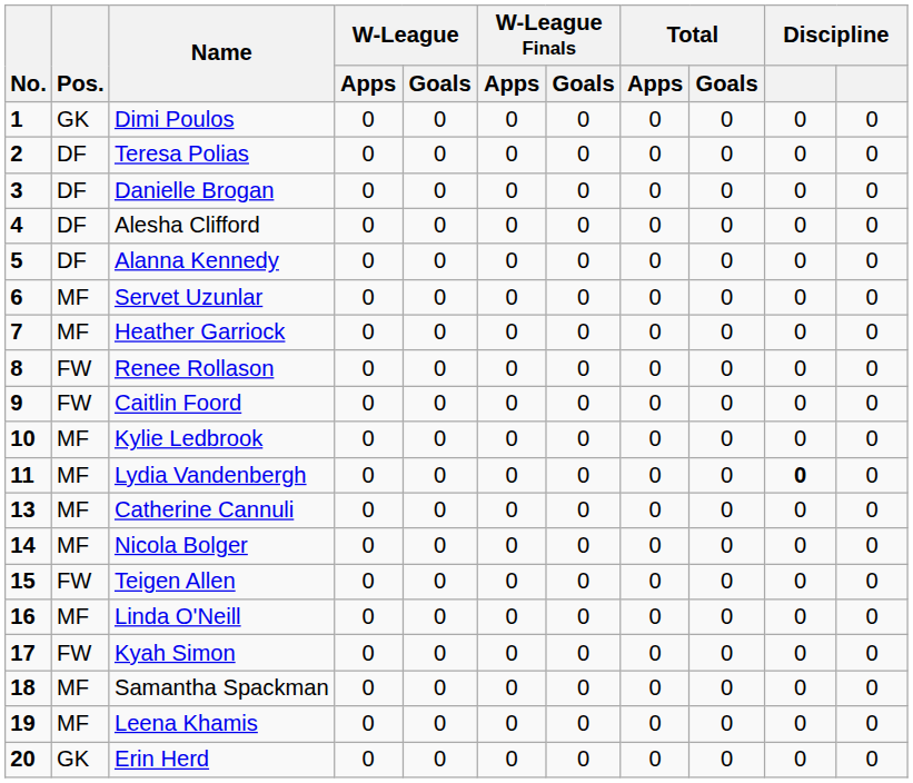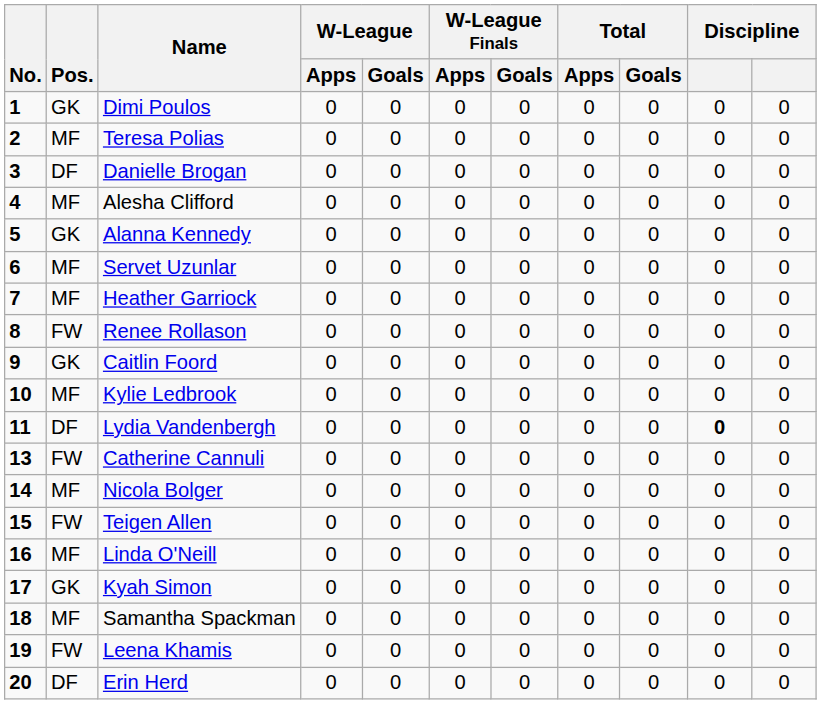Teresa Polias | Pos.: DF -> MF
Alesha Clifford | Pos.: DF -> MF
Alanna Kennedy | Pos.: DF -> GK
Caitlin Foord | Pos.: FW -> GK
Lydia Vandenbergh | Pos.: MF -> DF
Catherine Cannuli | Pos.: MF -> FW
Kyah Simon | Pos.: FW -> GK
Leena Khamis | Pos.: MF -> FW
Erin Herd | Pos.: GK -> DF
